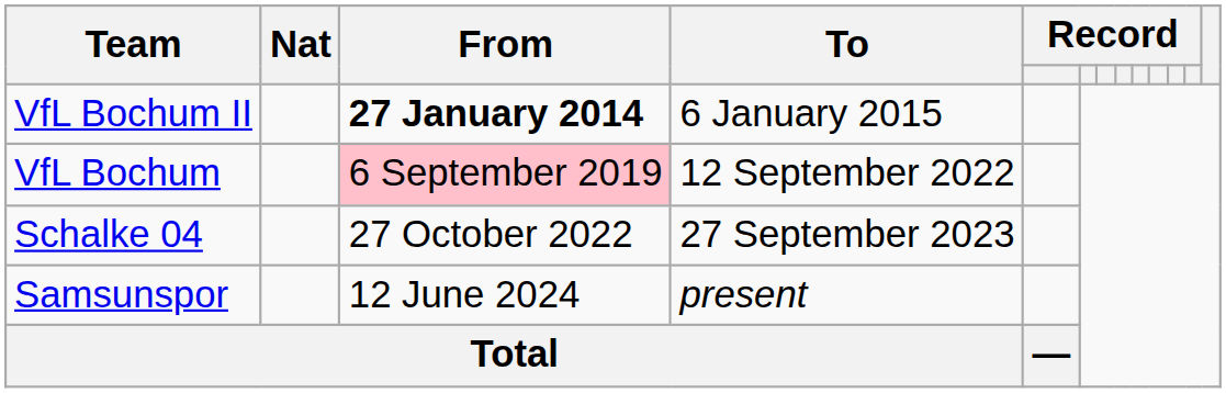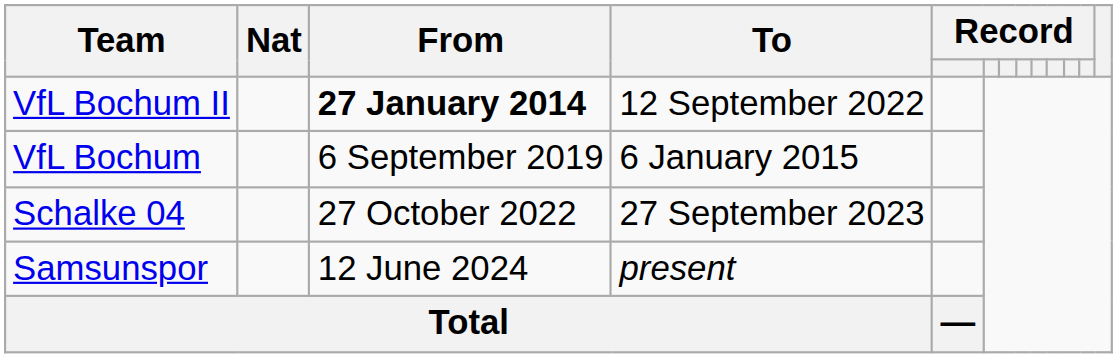VfL Bochum II | To: 6 January 2015 -> 12 September 2022
VfL Bochum | From: pink background -> no background
VfL Bochum | To: 12 September 2022 -> 6 January 2015
